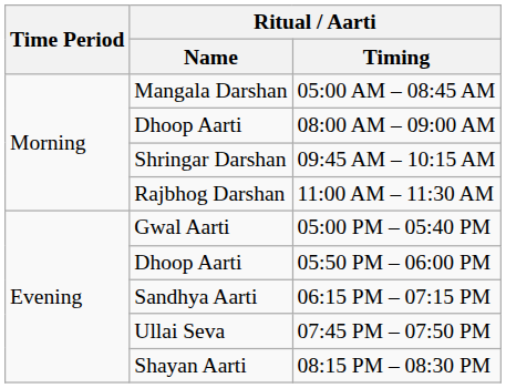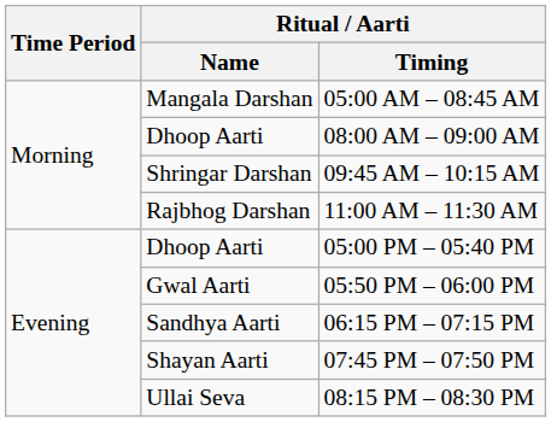05:00 PM – 05:40 PM | Ritual / Aarti / Name: Gwal Aarti -> Dhoop Aarti
05:50 PM – 06:00 PM | Ritual / Aarti / Name: Dhoop Aarti -> Gwal Aarti
07:45 PM – 07:50 PM | Ritual / Aarti / Name: Ullai Seva -> Shayan Aarti
08:15 PM – 08:30 PM | Ritual / Aarti / Name: Shayan Aarti -> Ullai Seva
